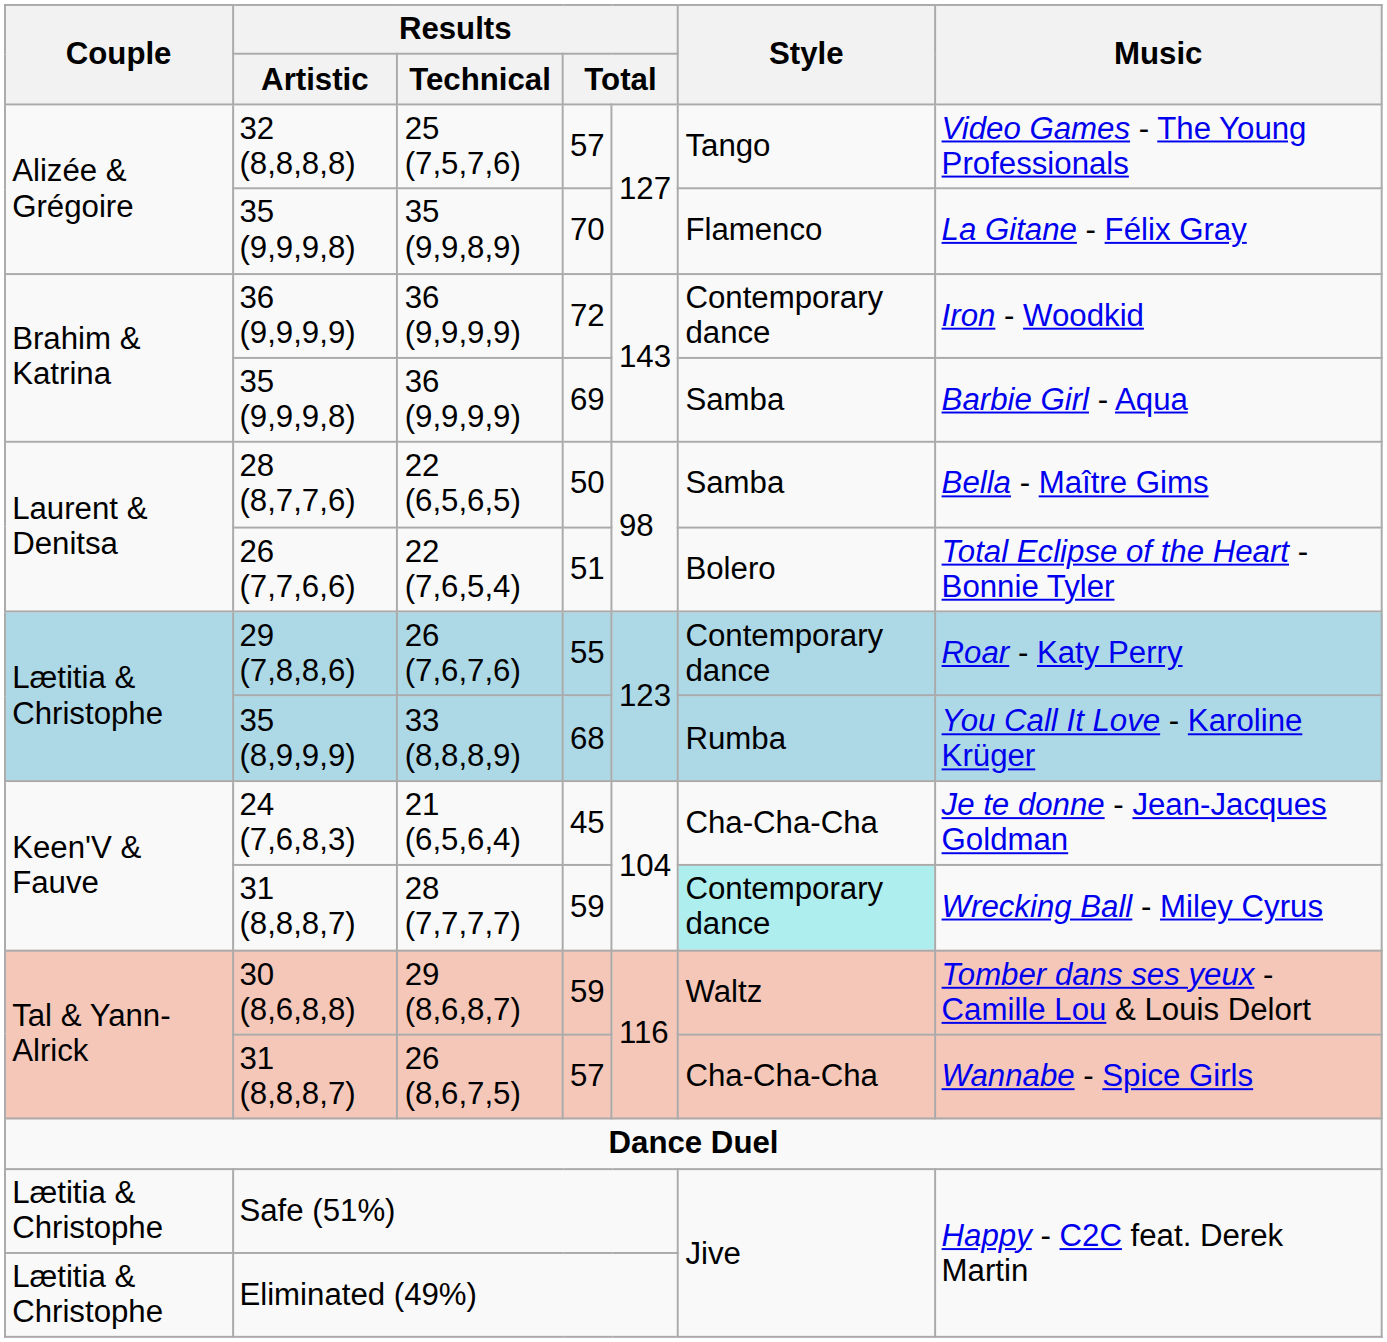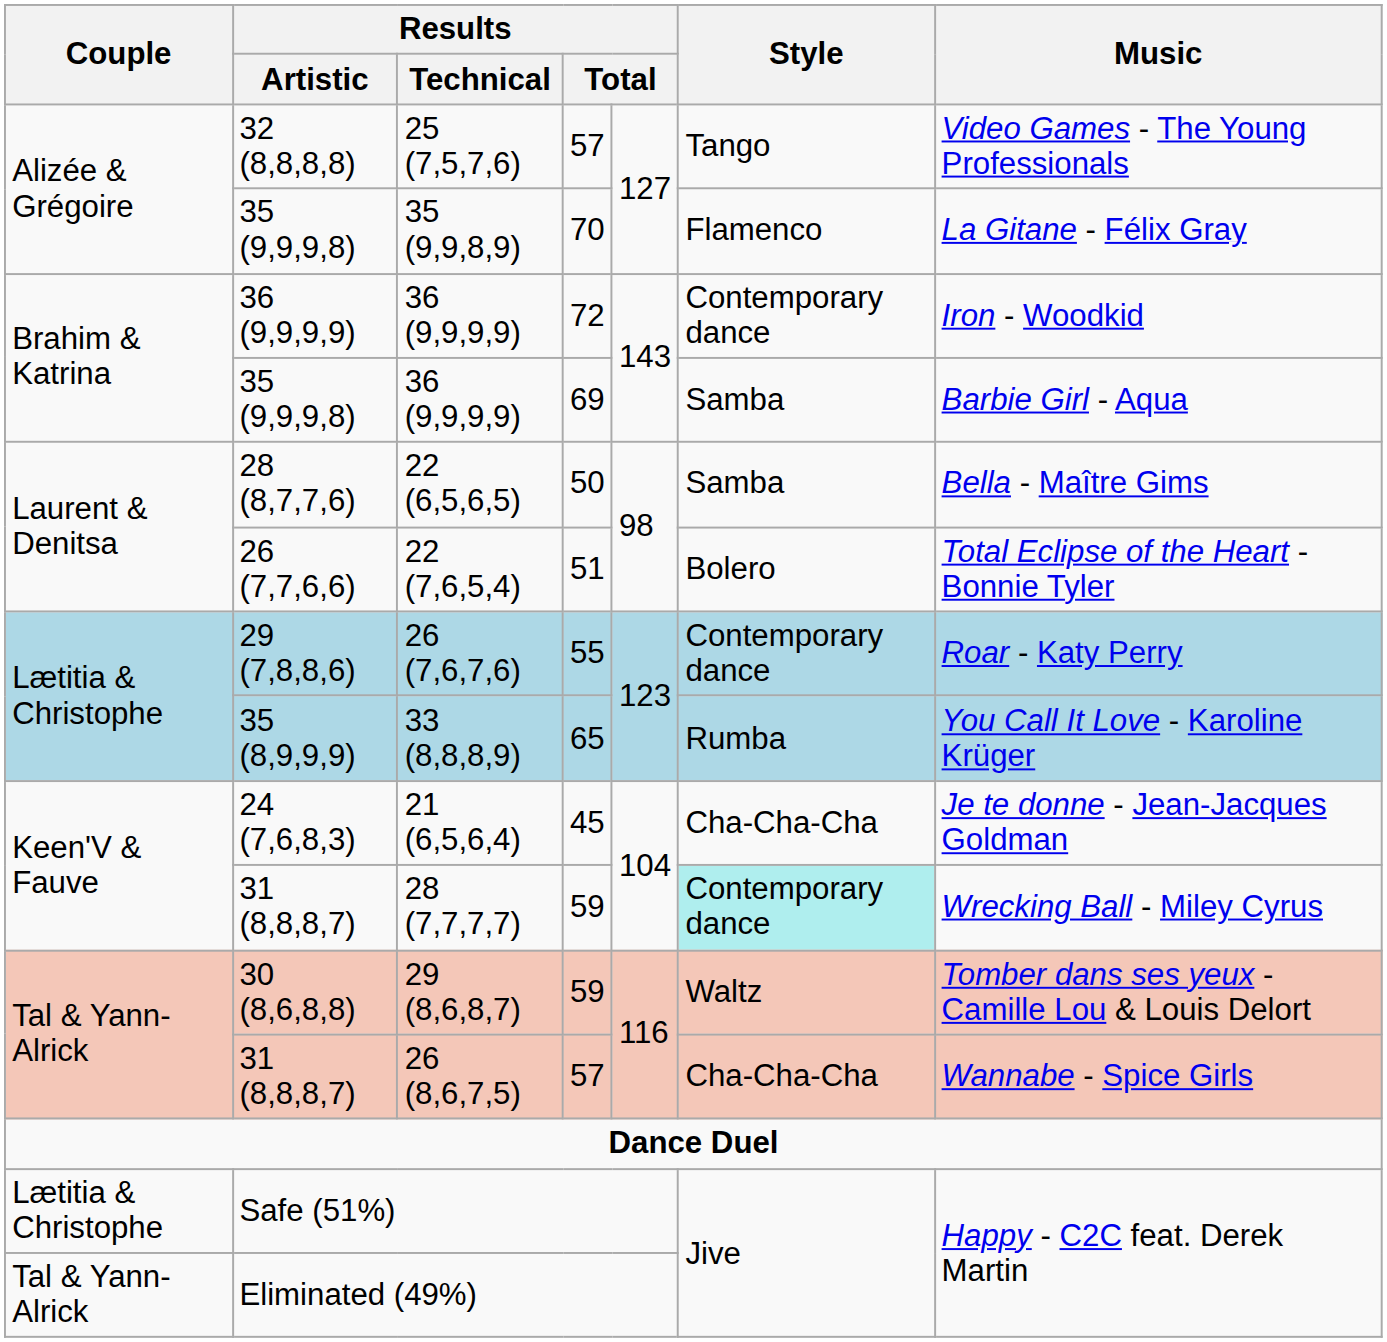33 (8,8,8,9) | column 4: 68 -> 65
Eliminated (49%) | Couple: Lætitia & Christophe -> Tal & Yann-Alrick
